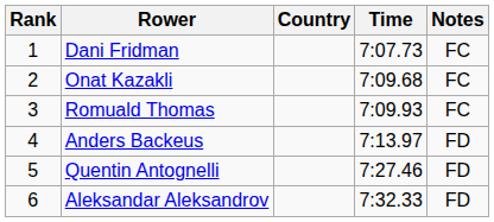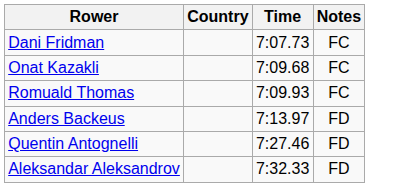- column: Rank | 1 | 2 | 3 | 4 | 5 | 6
